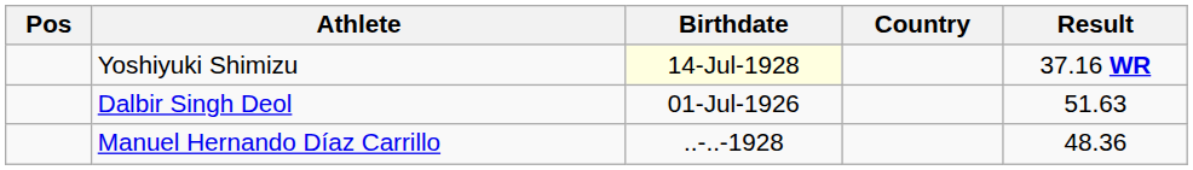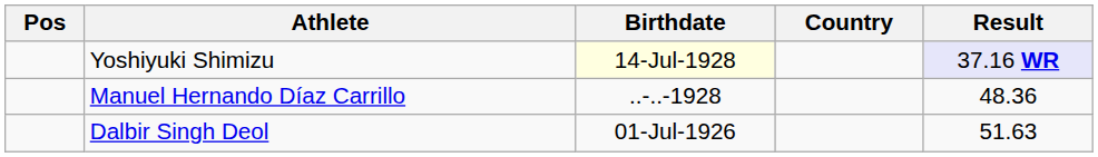Yoshiyuki Shimizu | Result: no background -> lavender background
rows swapped: Manuel Hernando Díaz Carrillo <-> Dalbir Singh Deol
